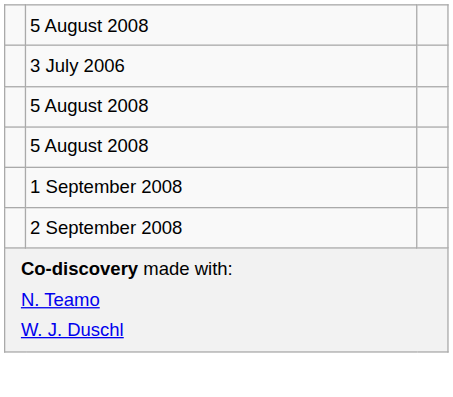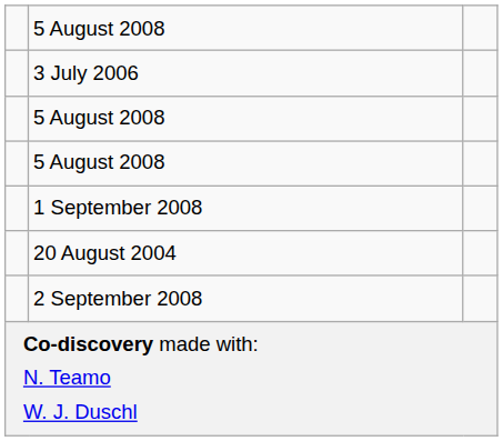+ row: 20 August 2004
